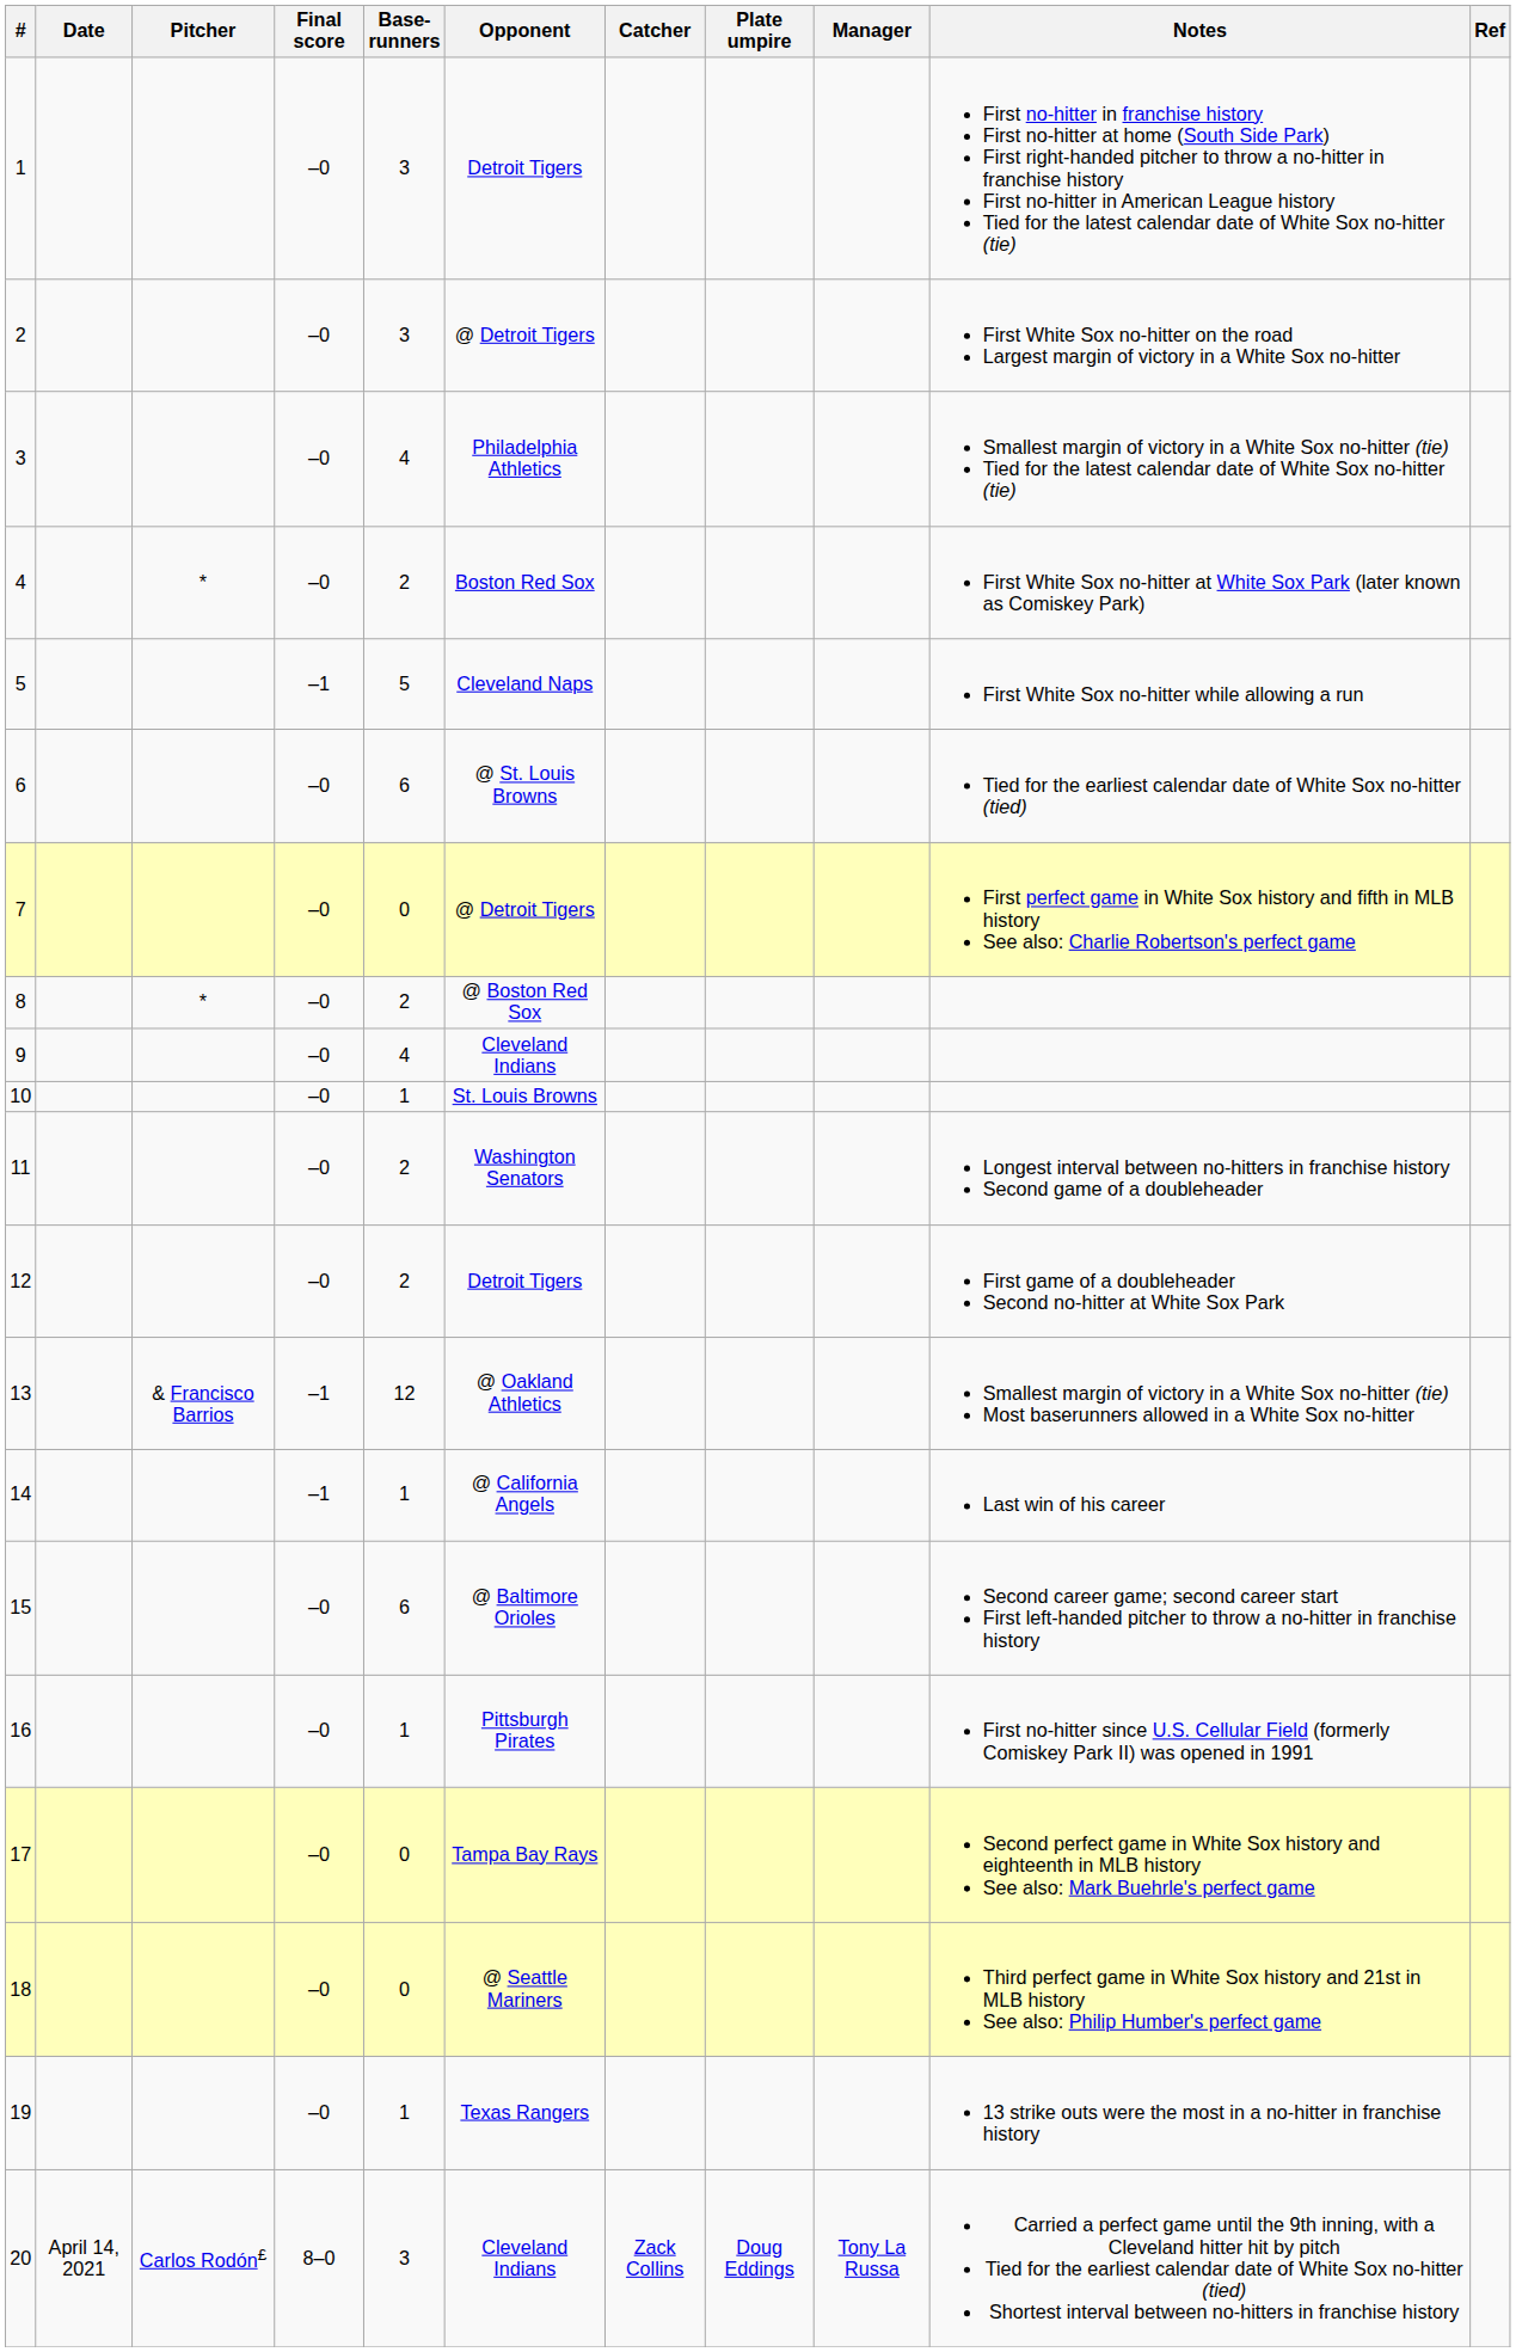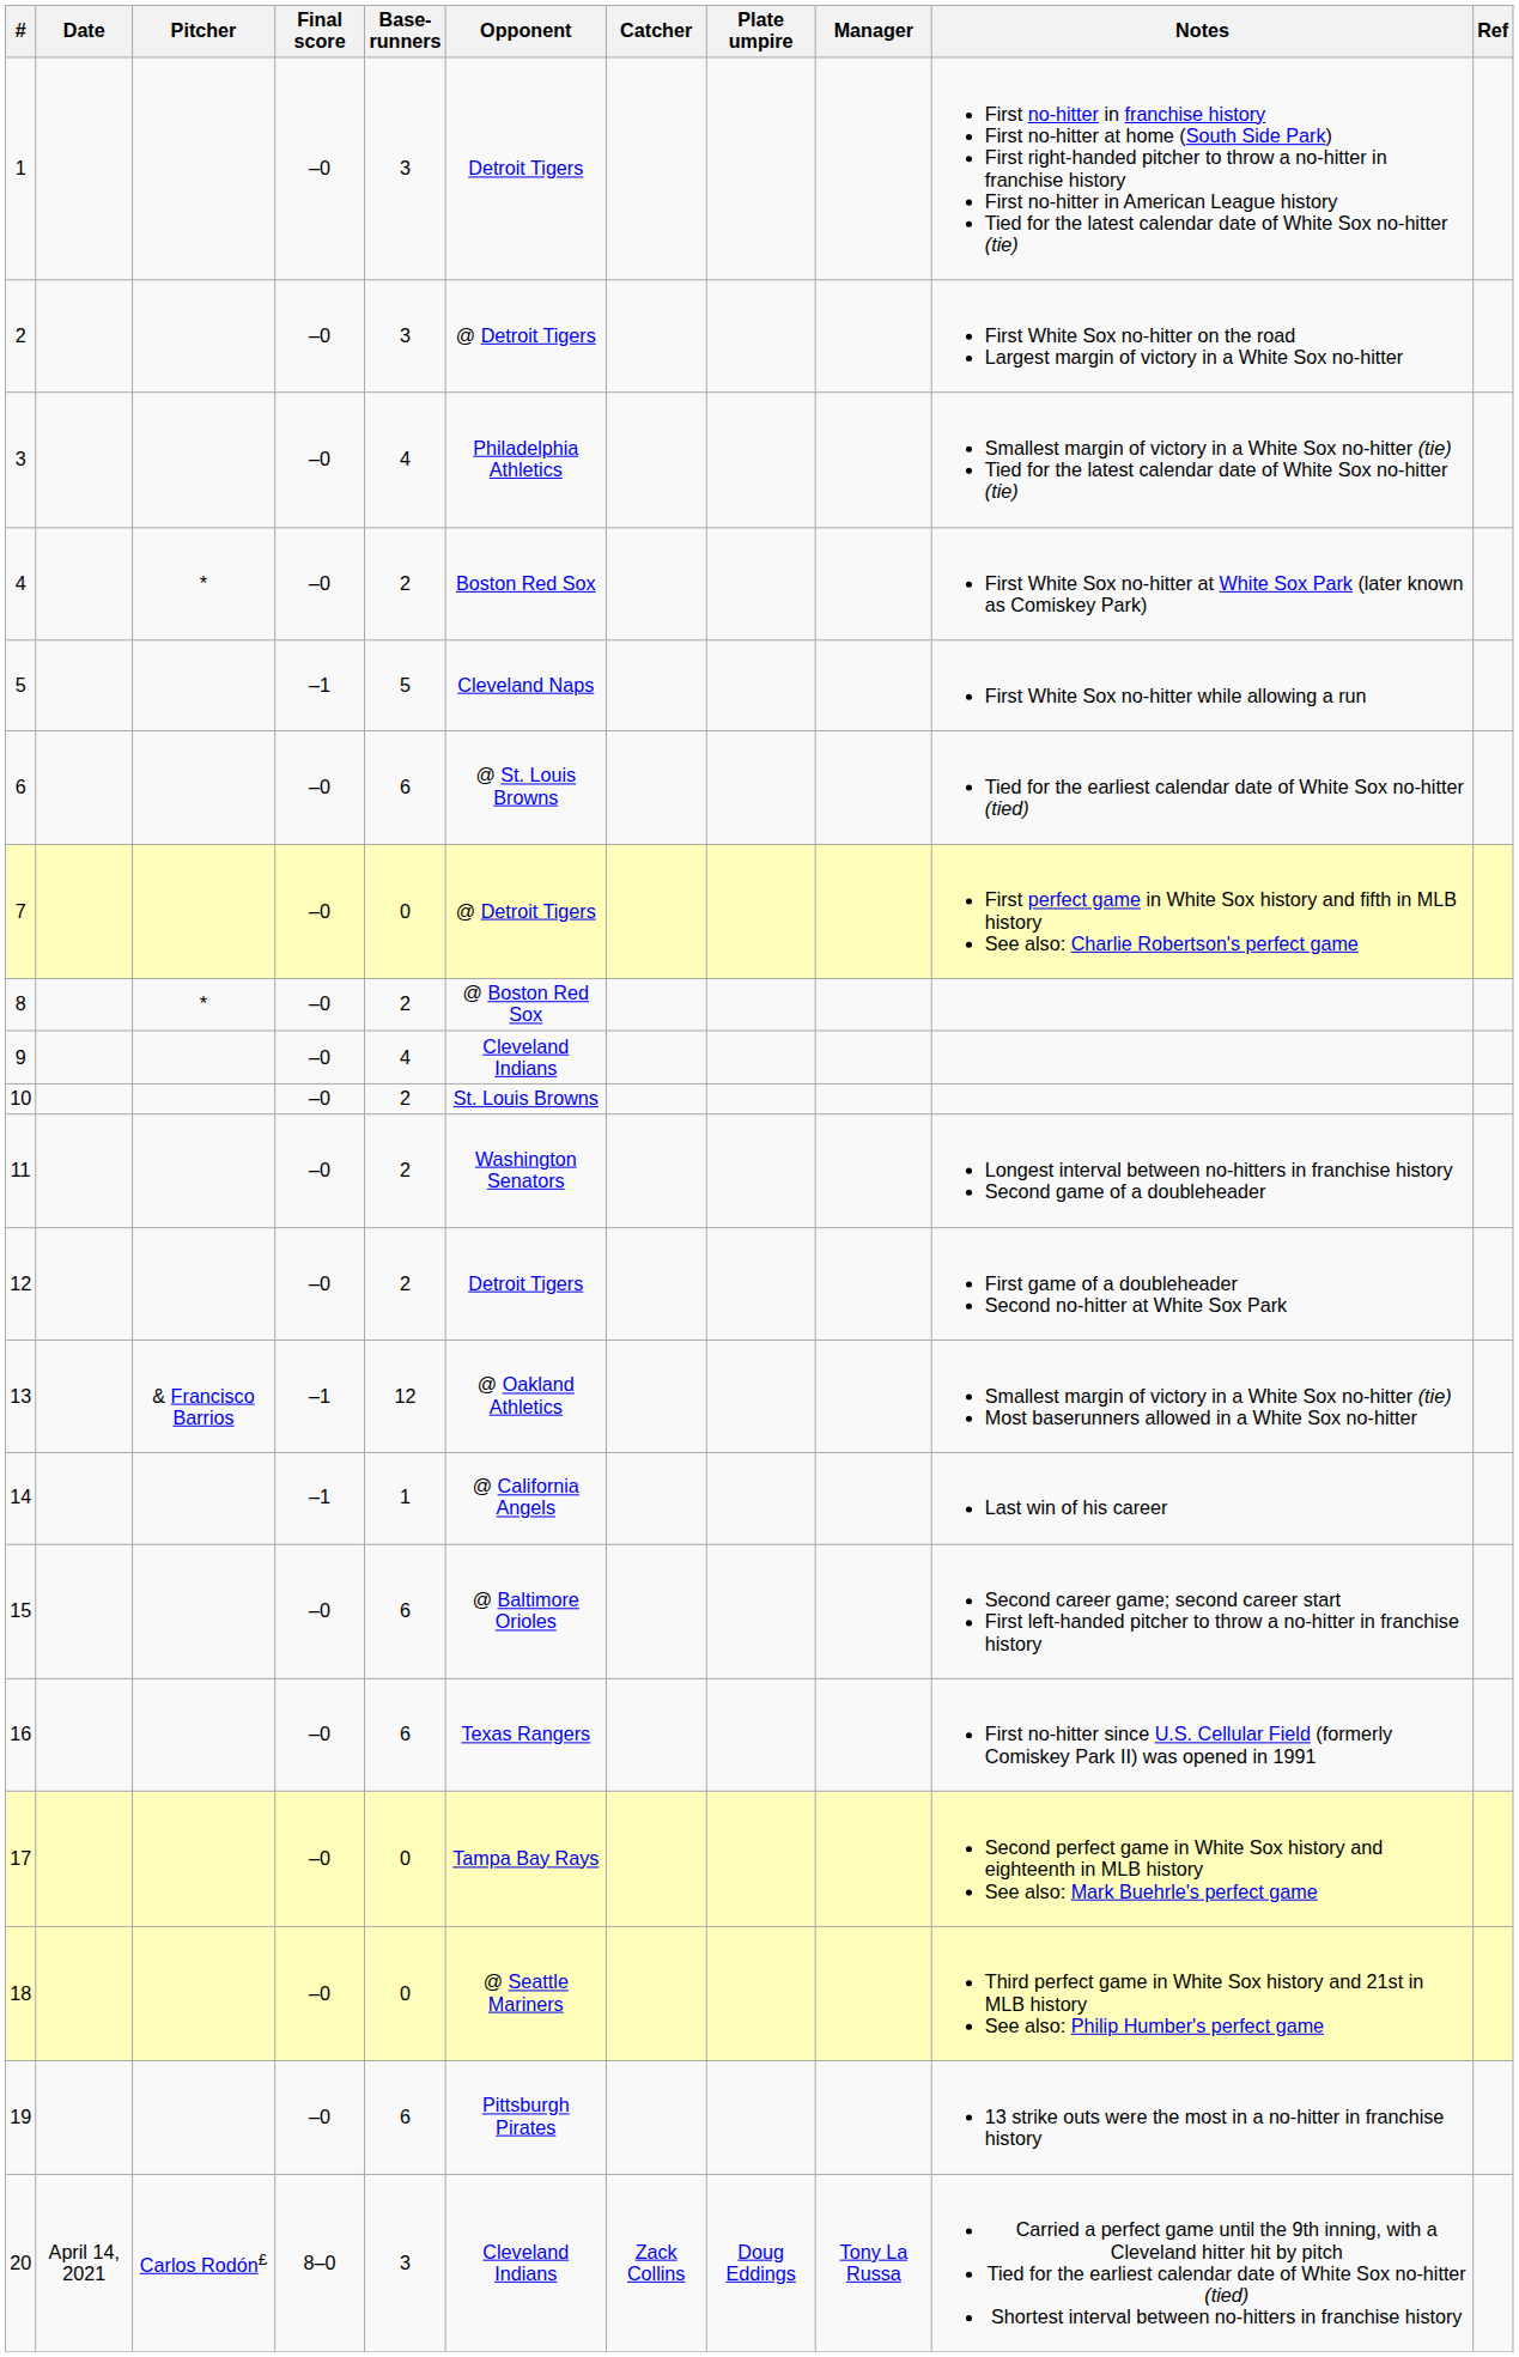10 | Base- runners: 1 -> 2
16 | Base- runners: 1 -> 6
16 | Opponent: Pittsburgh Pirates -> Texas Rangers
19 | Base- runners: 1 -> 6
19 | Opponent: Texas Rangers -> Pittsburgh Pirates
